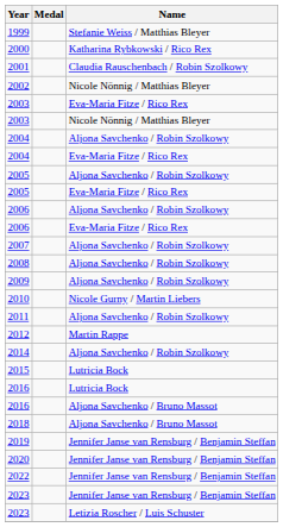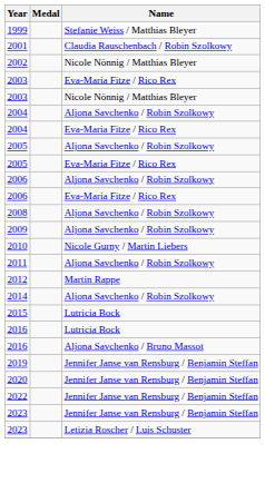- row: 2000 | Katharina Rybkowski / Rico Rex
- row: 2007 | Aljona Savchenko / Robin Szolkowy
- row: 2018 | Aljona Savchenko / Bruno Massot
